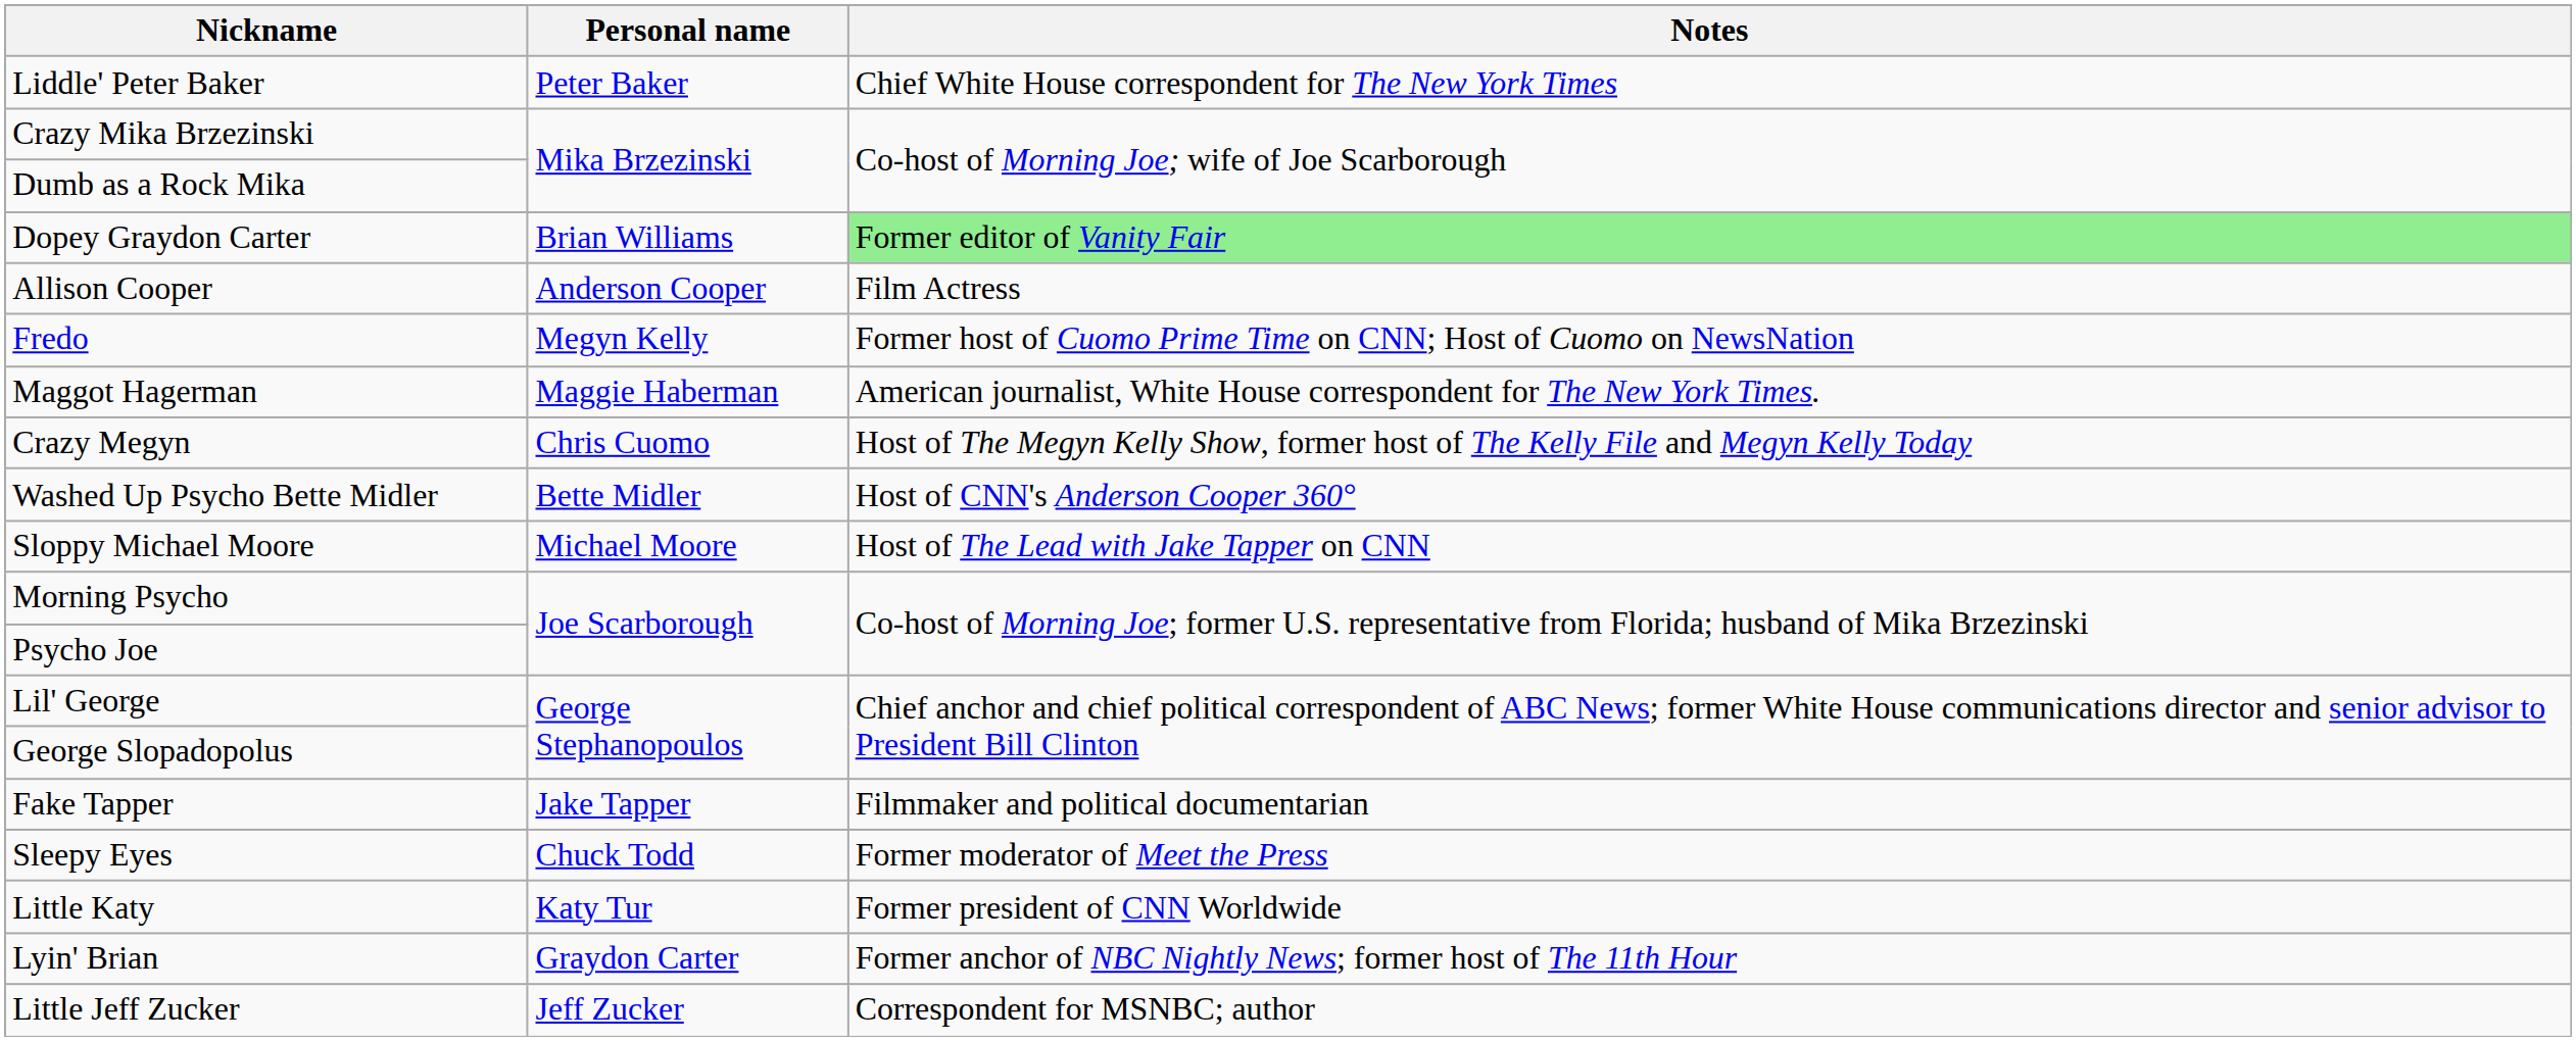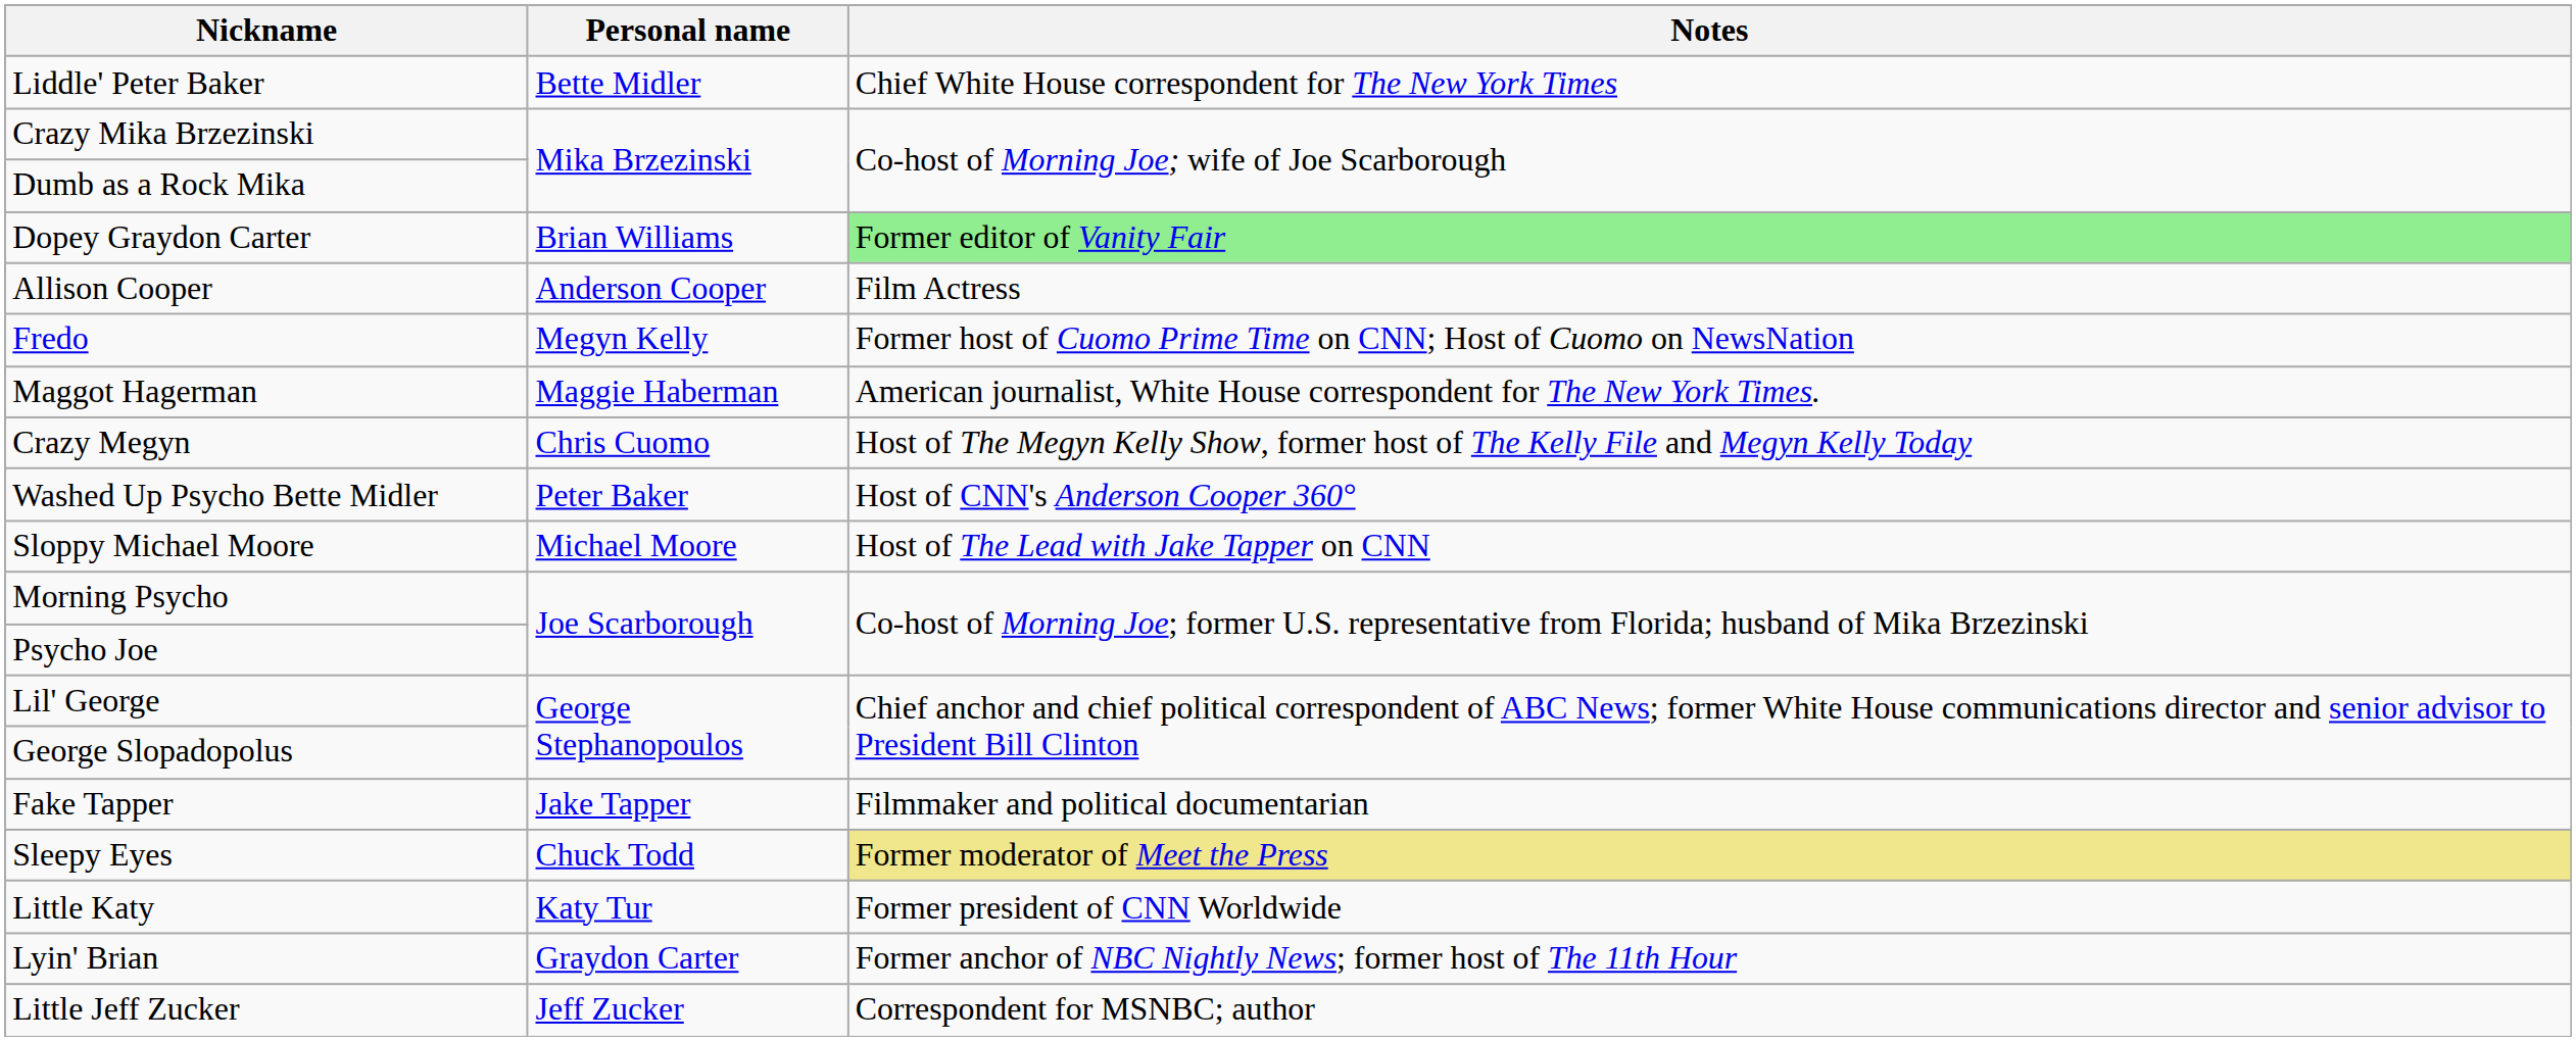Liddle' Peter Baker | Personal name: Peter Baker -> Bette Midler
Washed Up Psycho Bette Midler | Personal name: Bette Midler -> Peter Baker
Sleepy Eyes | Notes: no background -> khaki background
